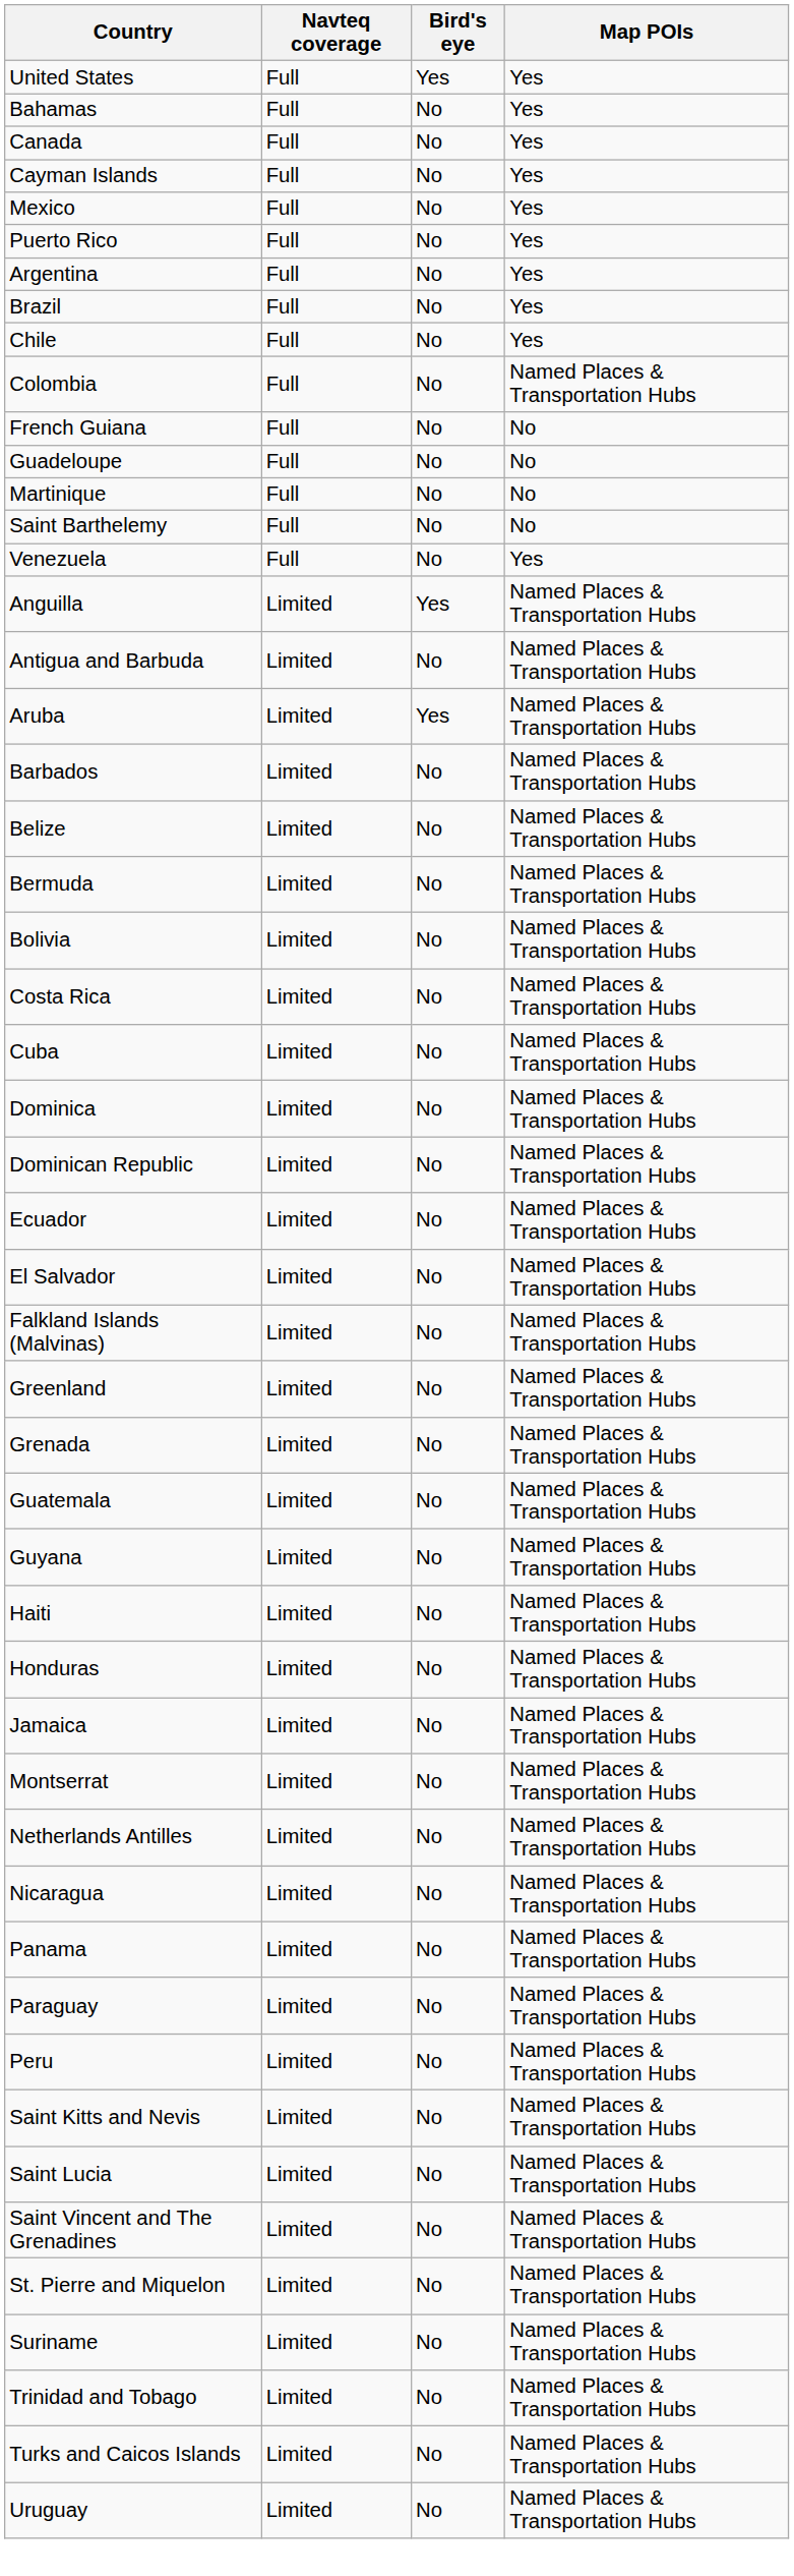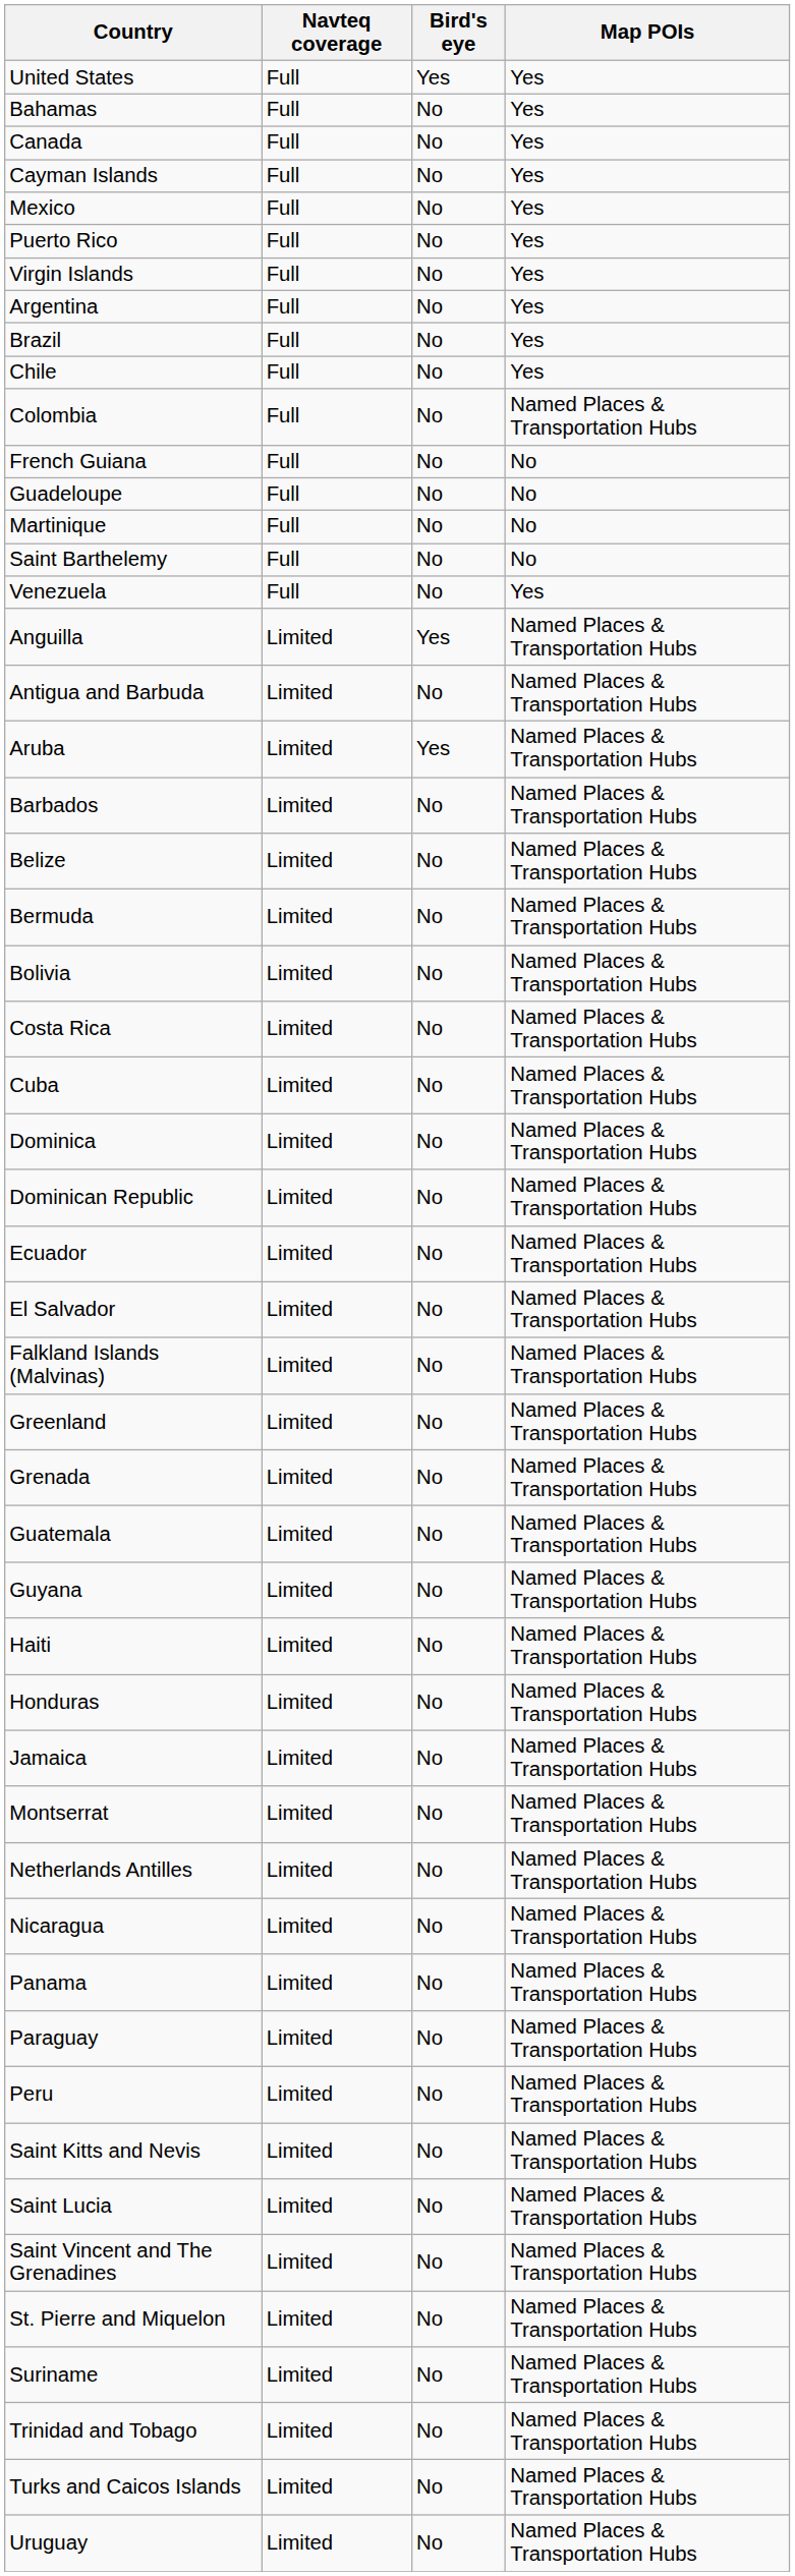+ row: Virgin Islands | Full | No | Yes
